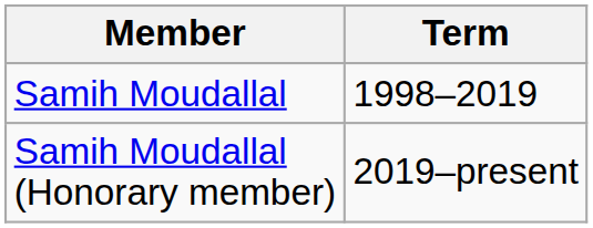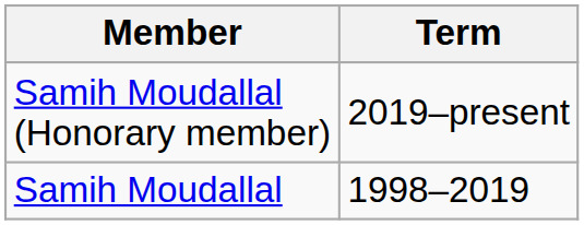rows swapped: Samih Moudallal <-> Samih Moudallal (Honorary member)
